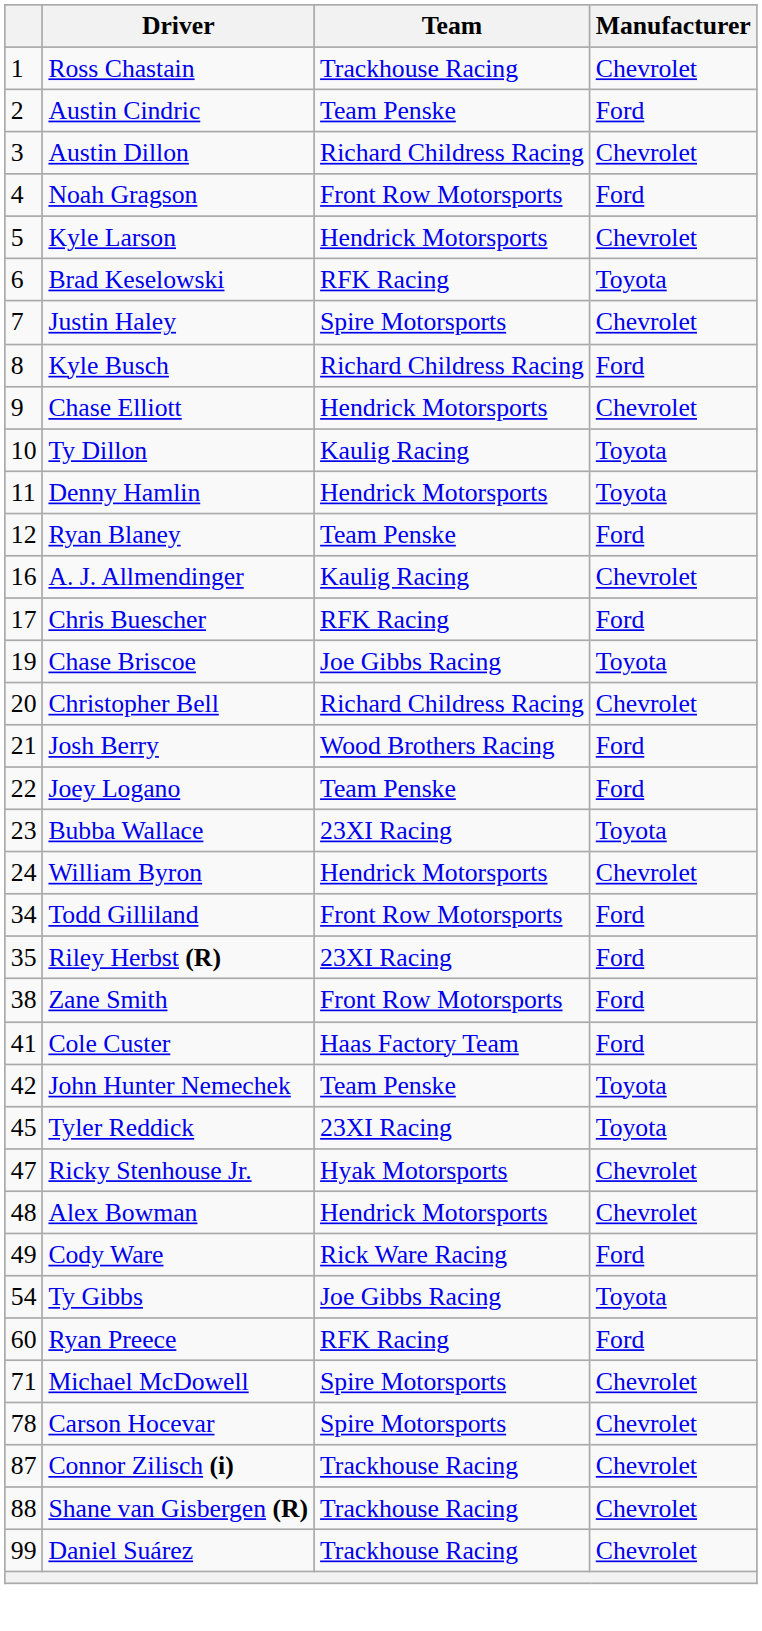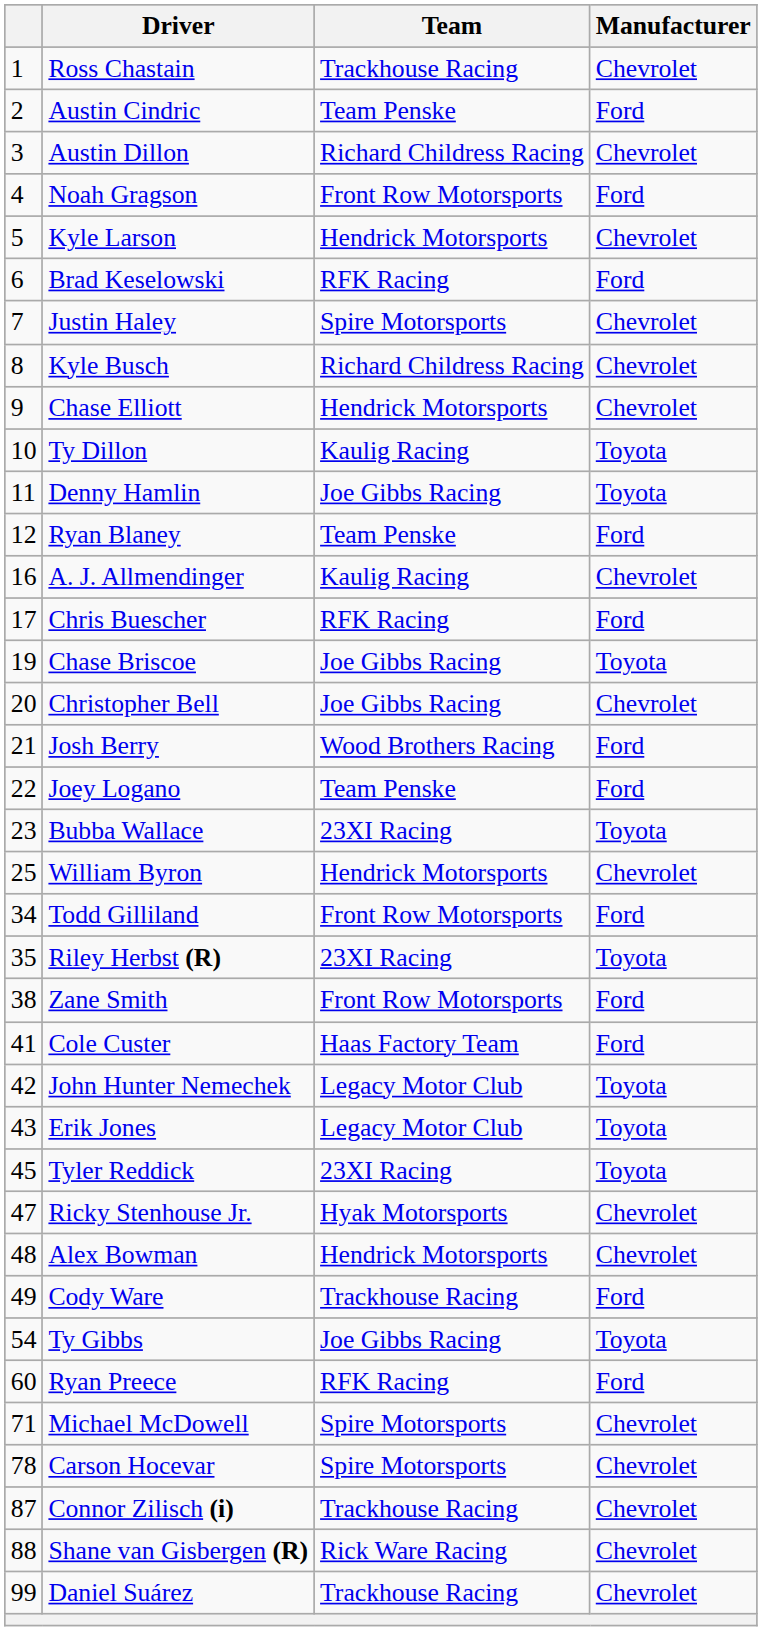Brad Keselowski | Manufacturer: Toyota -> Ford
Kyle Busch | Manufacturer: Ford -> Chevrolet
Denny Hamlin | Team: Hendrick Motorsports -> Joe Gibbs Racing
Christopher Bell | Team: Richard Childress Racing -> Joe Gibbs Racing
William Byron | column 1: 24 -> 25
Riley Herbst (R) | Manufacturer: Ford -> Toyota
John Hunter Nemechek | Team: Team Penske -> Legacy Motor Club
+ row: 43 | Erik Jones | Legacy Motor Club | Toyota
Cody Ware | Team: Rick Ware Racing -> Trackhouse Racing
Shane van Gisbergen (R) | Team: Trackhouse Racing -> Rick Ware Racing
